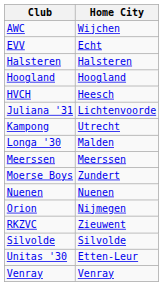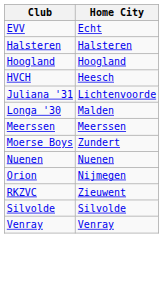- row: AWC | Wijchen
- row: Kampong | Utrecht
- row: Unitas '30 | Etten-Leur
